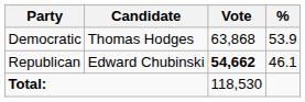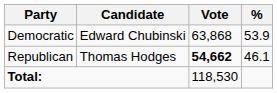Democratic | Candidate: Thomas Hodges -> Edward Chubinski
Republican | Candidate: Edward Chubinski -> Thomas Hodges
